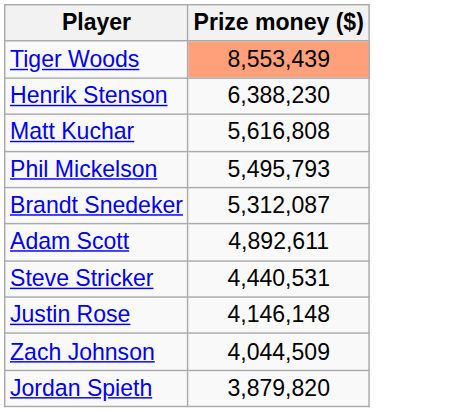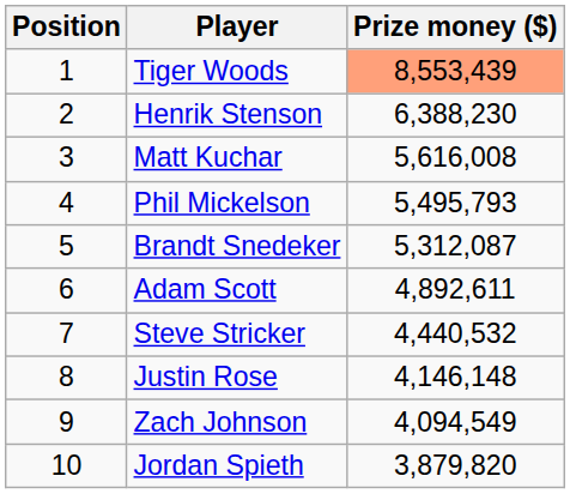+ column: Position | 1 | 2 | 3 | 4 | 5 | 6 | 7 | 8 | 9 | 10
Matt Kuchar | Prize money ($): 5,616,808 -> 5,616,008
Steve Stricker | Prize money ($): 4,440,531 -> 4,440,532
Zach Johnson | Prize money ($): 4,044,509 -> 4,094,549
